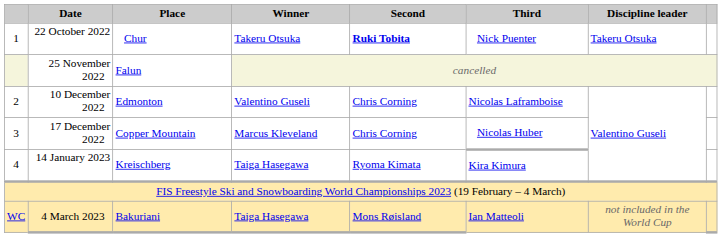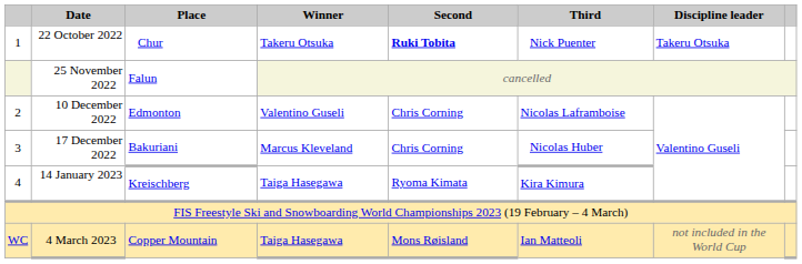17 December 2022 | Place: Copper Mountain -> Bakuriani
4 March 2023 | Place: Bakuriani -> Copper Mountain
